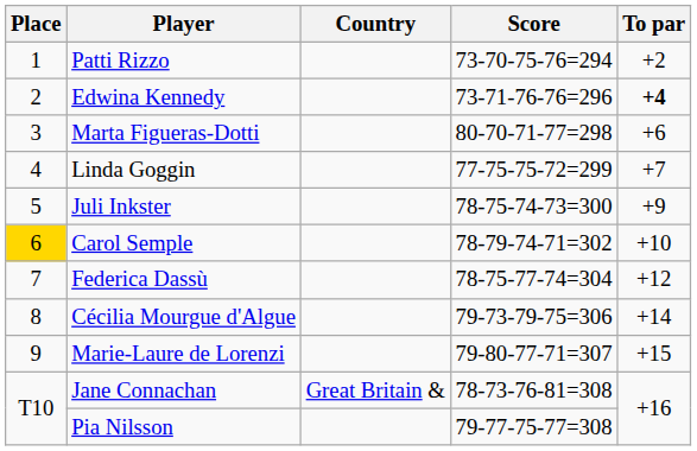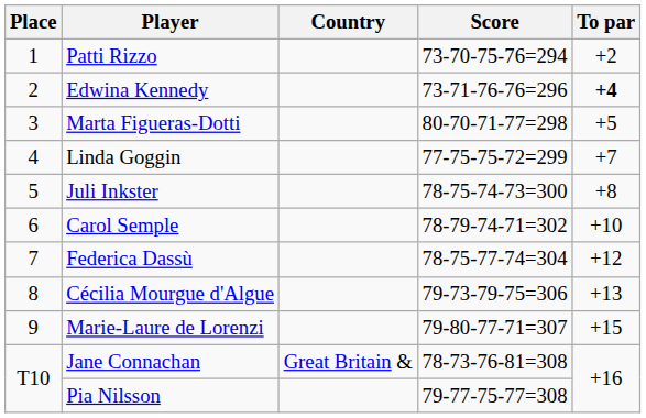Marta Figueras-Dotti | To par: +6 -> +5
Juli Inkster | To par: +9 -> +8
Carol Semple | Place: gold background -> no background
Cécilia Mourgue d'Algue | To par: +14 -> +13
